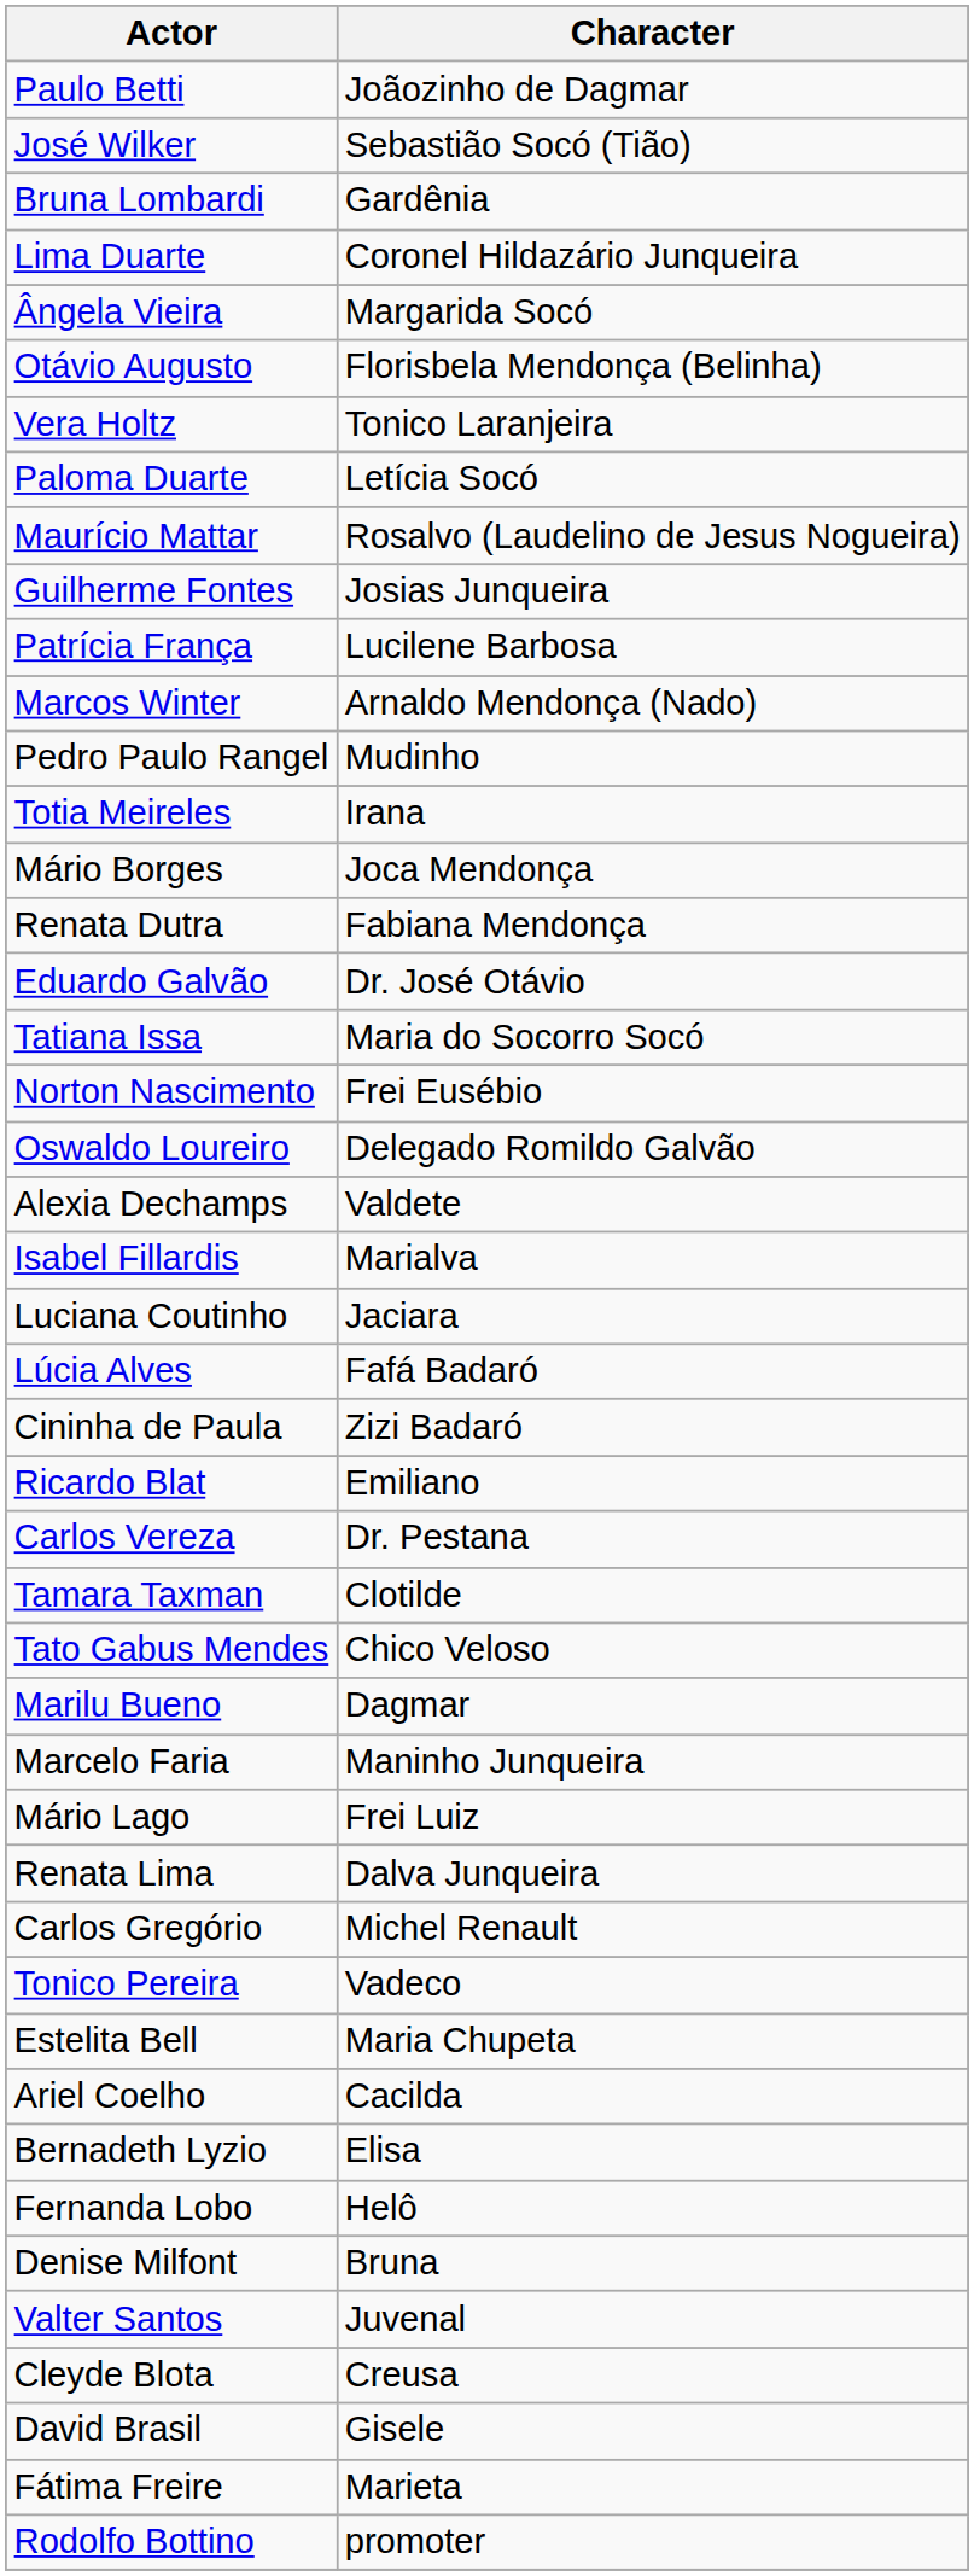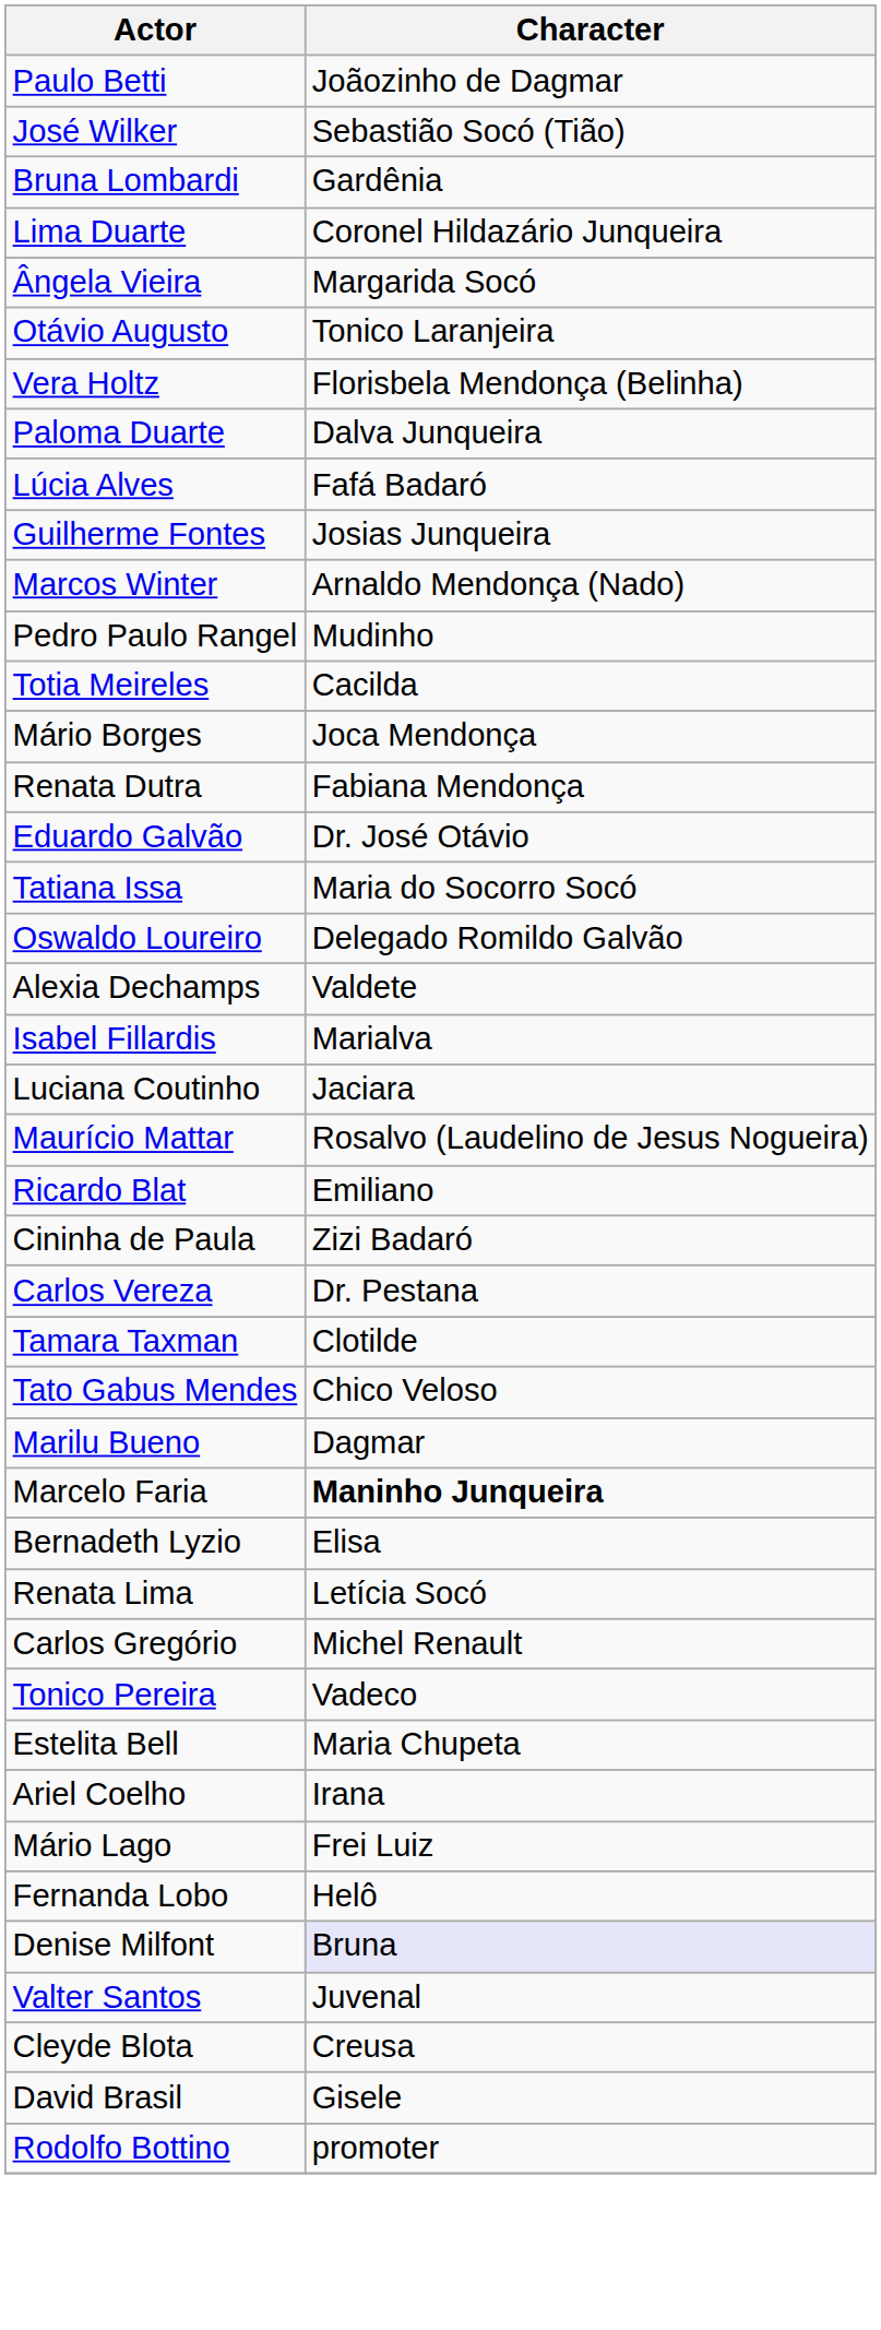Otávio Augusto | Character: Florisbela Mendonça (Belinha) -> Tonico Laranjeira
Vera Holtz | Character: Tonico Laranjeira -> Florisbela Mendonça (Belinha)
Paloma Duarte | Character: Letícia Socó -> Dalva Junqueira
rows swapped: Maurício Mattar <-> Lúcia Alves
- row: Patrícia França | Lucilene Barbosa
Totia Meireles | Character: Irana -> Cacilda
- row: Norton Nascimento | Frei Eusébio
rows swapped: Cininha de Paula <-> Ricardo Blat
Marcelo Faria | Character: normal -> bold
rows swapped: Bernadeth Lyzio <-> Mário Lago
Renata Lima | Character: Dalva Junqueira -> Letícia Socó
Ariel Coelho | Character: Cacilda -> Irana
Denise Milfont | Character: no background -> lavender background
- row: Fátima Freire | Marieta
